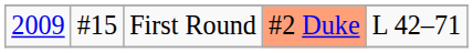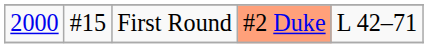First Round | column 1: 2009 -> 2000
